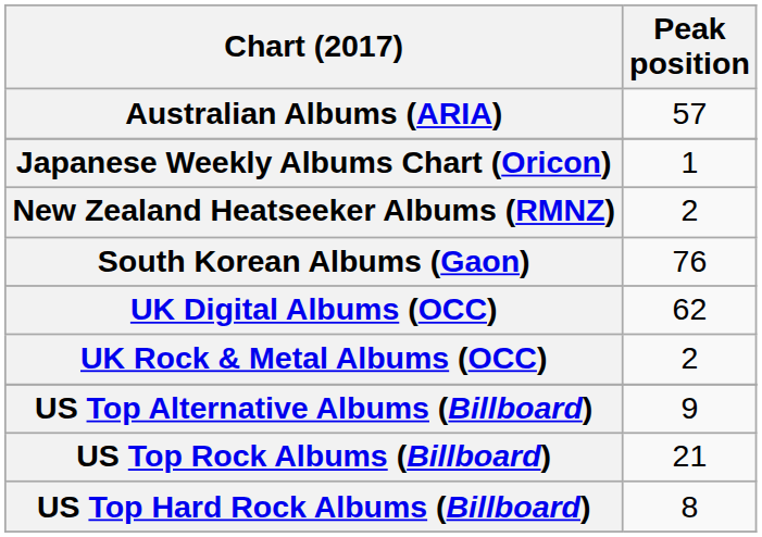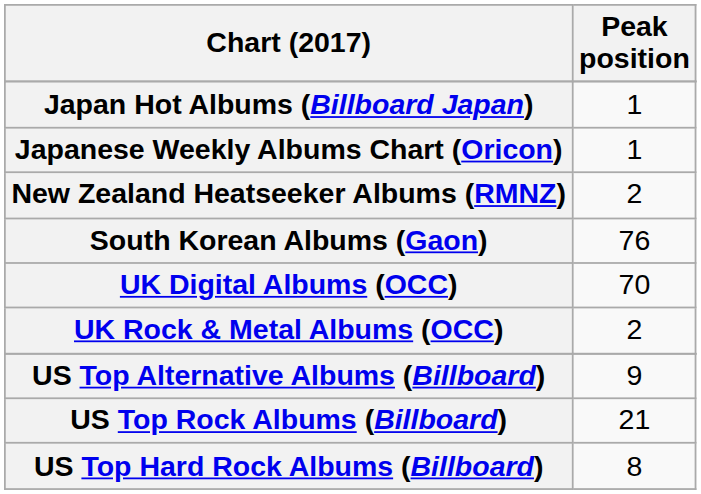- row: Australian Albums (ARIA) | 57
+ row: Japan Hot Albums (Billboard Japan) | 1
UK Digital Albums (OCC) | Peak position: 62 -> 70
